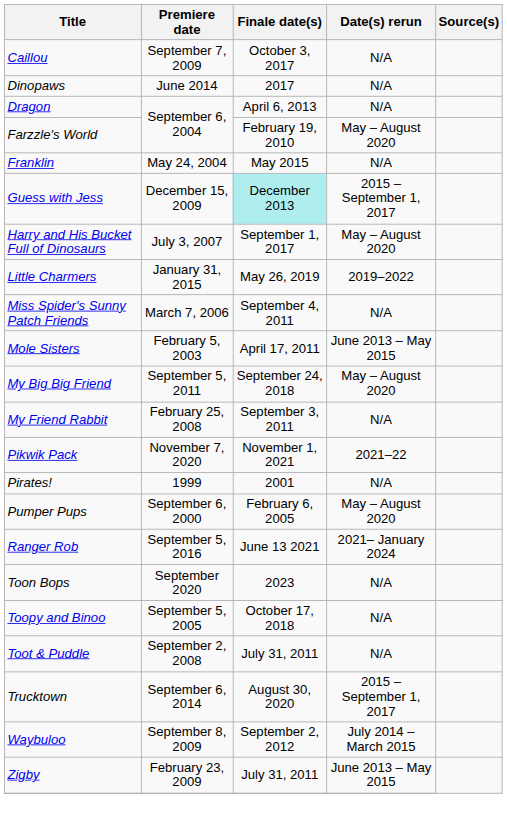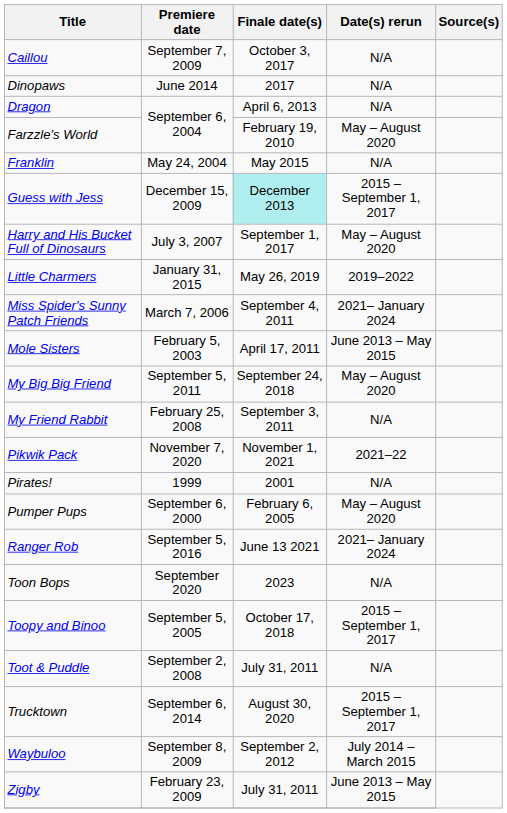Miss Spider's Sunny Patch Friends | Date(s) rerun: N/A -> 2021– January 2024
Toopy and Binoo | Date(s) rerun: N/A -> 2015 – September 1, 2017
